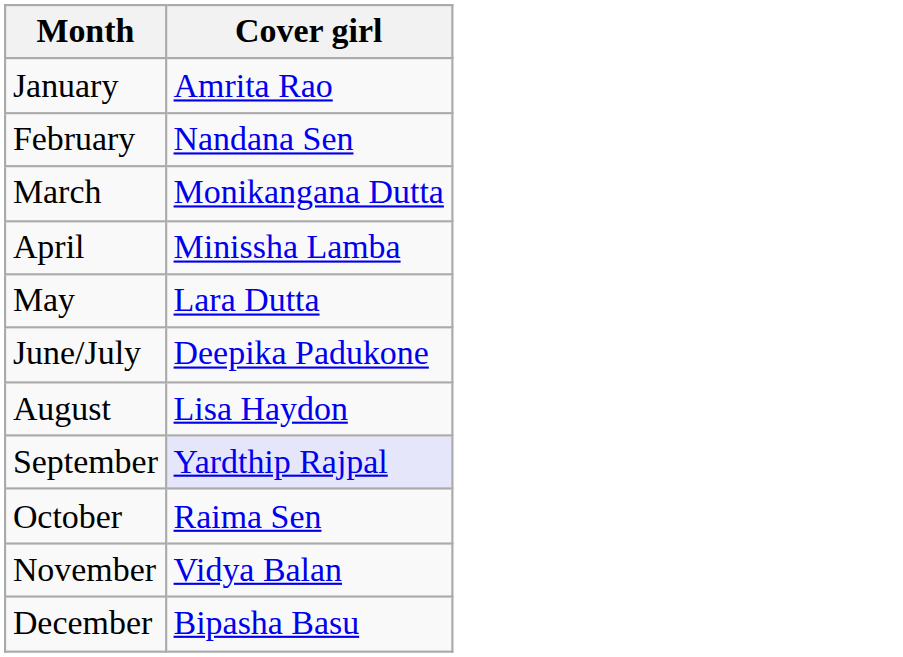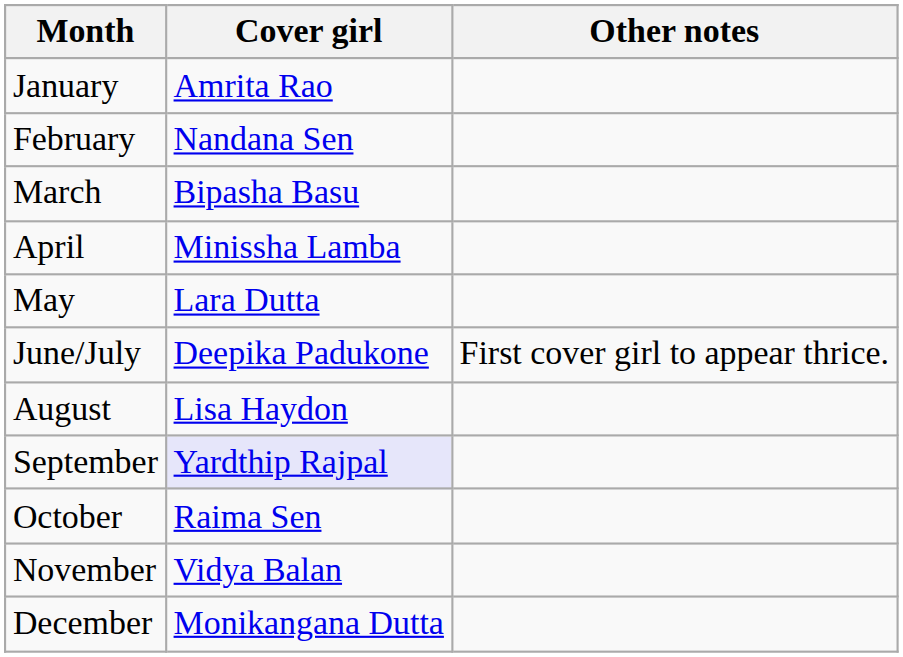+ column: Other notes | First cover girl to appear thrice.
March | Cover girl: Monikangana Dutta -> Bipasha Basu
December | Cover girl: Bipasha Basu -> Monikangana Dutta
